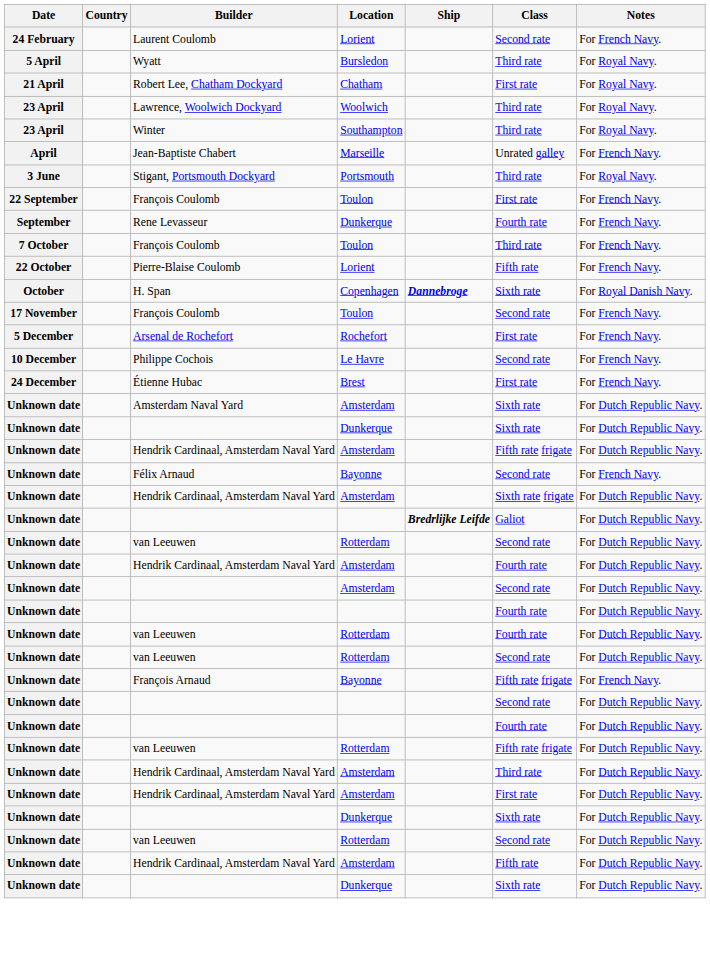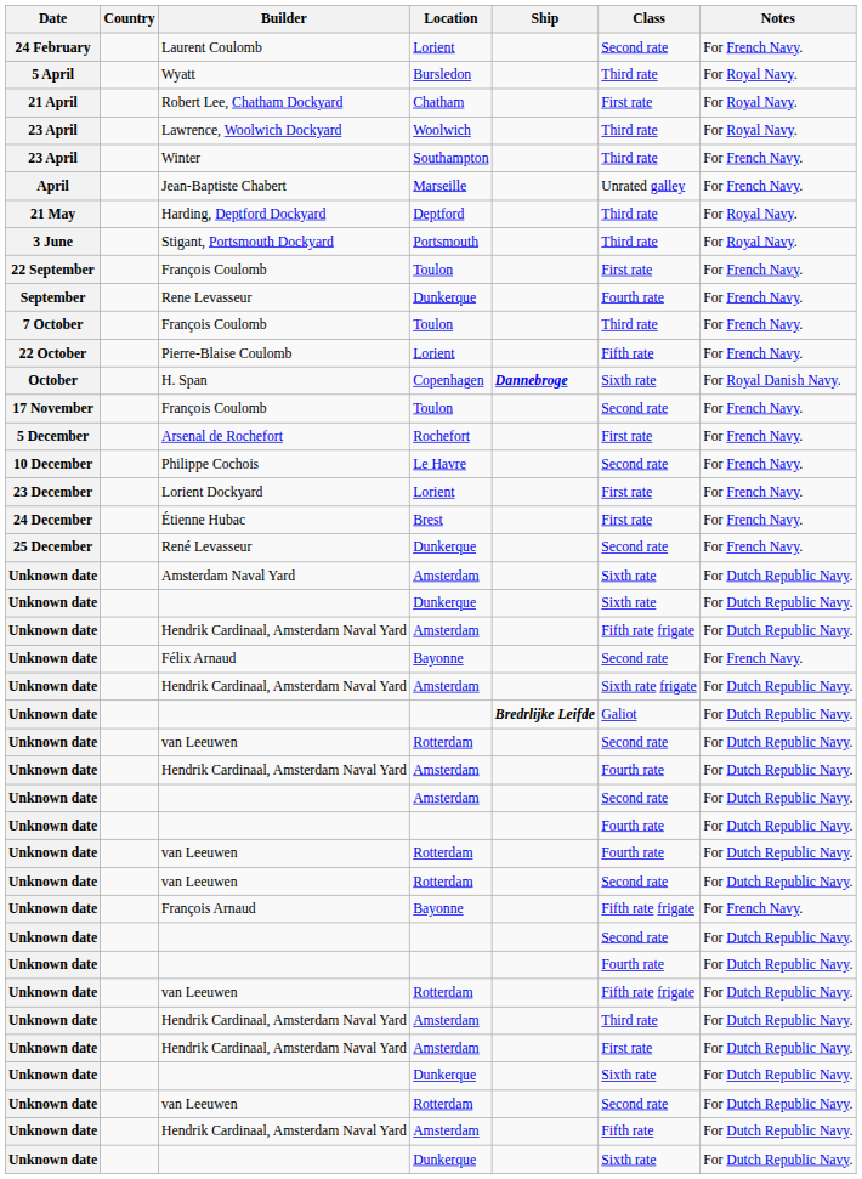Winter | Notes: For Royal Navy. -> For French Navy.
+ row: 21 May | Harding, Deptford Dockyard | Deptford | Third rate | For Royal Navy.
+ row: 23 December | Lorient Dockyard | Lorient | First rate | For French Navy.
+ row: 25 December | René Levasseur | Dunkerque | Second rate | For French Navy.
